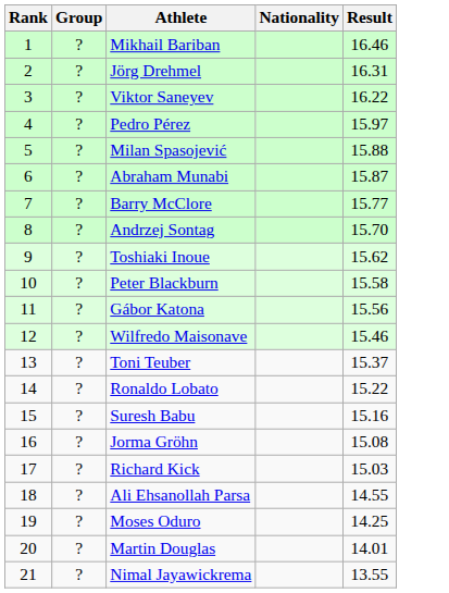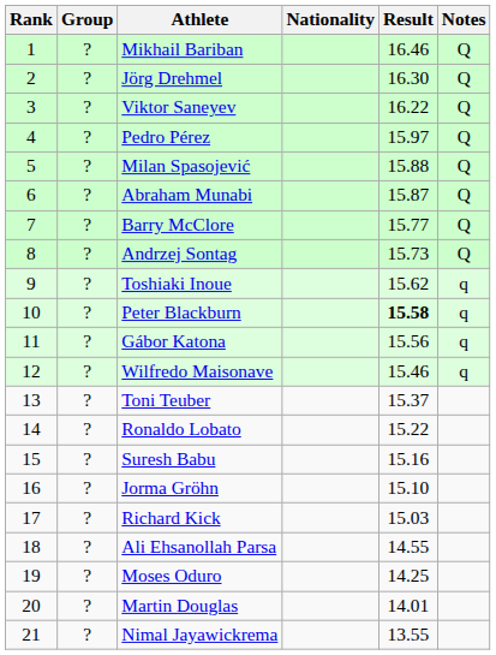+ column: Notes | Q | Q | Q | Q | Q | Q | Q | Q | q | q | q | q
Jörg Drehmel | Result: 16.31 -> 16.30
Andrzej Sontag | Result: 15.70 -> 15.73
Peter Blackburn | Result: normal -> bold
Jorma Gröhn | Result: 15.08 -> 15.10
